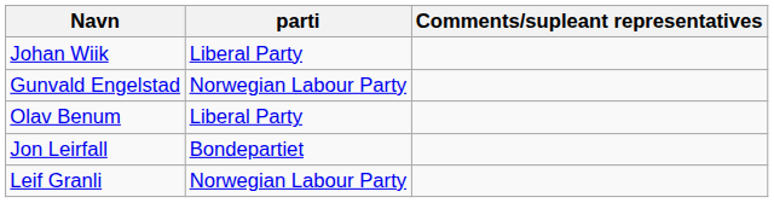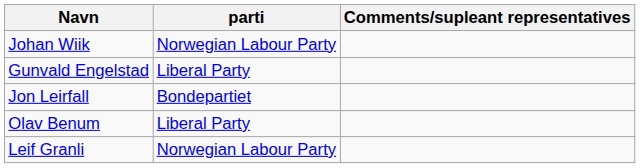Johan Wiik | parti: Liberal Party -> Norwegian Labour Party
Gunvald Engelstad | parti: Norwegian Labour Party -> Liberal Party
rows swapped: Jon Leirfall <-> Olav Benum
